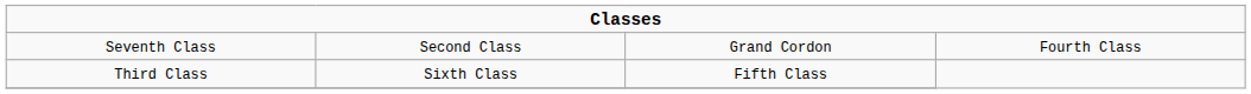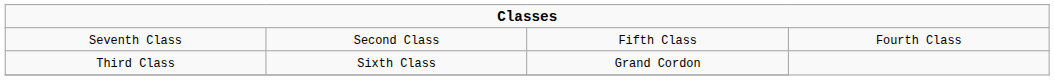Seventh Class | column 3: Grand Cordon -> Fifth Class
Third Class | column 3: Fifth Class -> Grand Cordon
